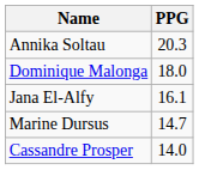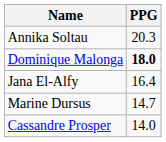Dominique Malonga | PPG: normal -> bold
Jana El-Alfy | PPG: 16.1 -> 16.4
